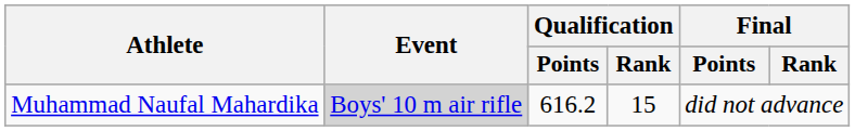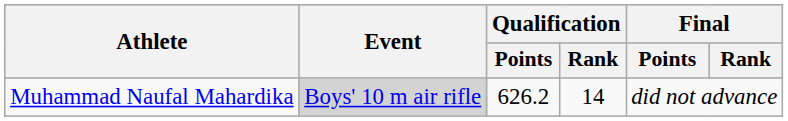Muhammad Naufal Mahardika | Qualification / Points: 616.2 -> 626.2
Muhammad Naufal Mahardika | Qualification / Rank: 15 -> 14
